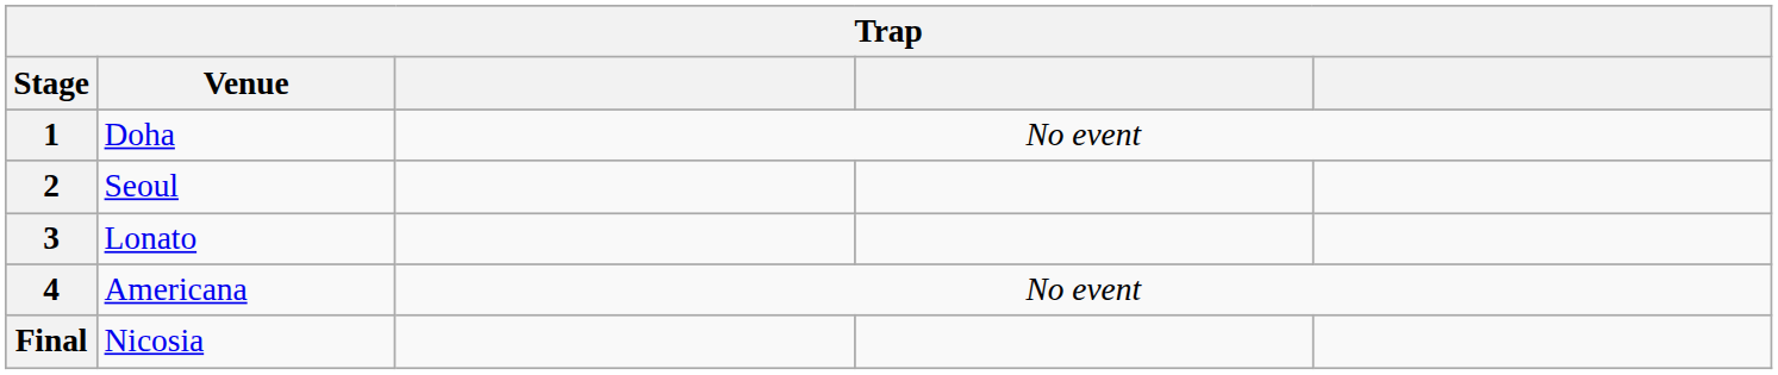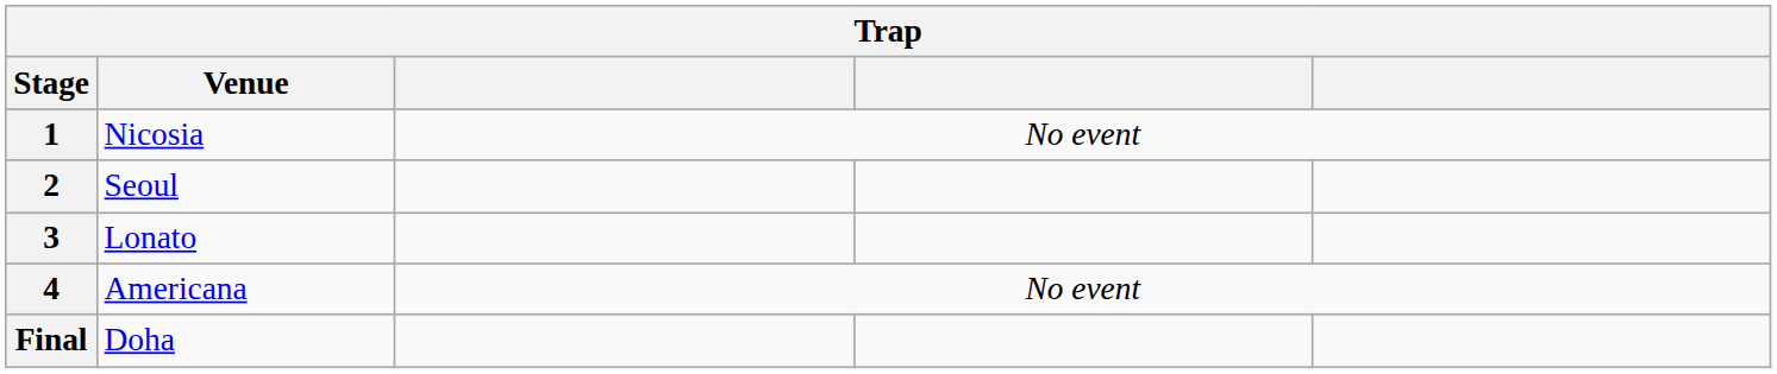1 | Venue: Doha -> Nicosia
Final | Venue: Nicosia -> Doha
